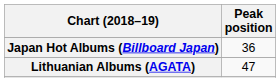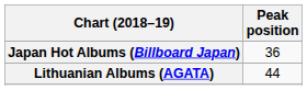Lithuanian Albums (AGATA) | Peak position: 47 -> 44
